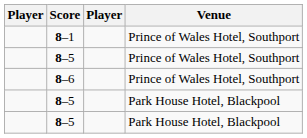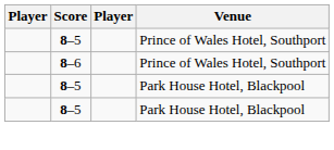- row: 8–1 | Prince of Wales Hotel, Southport
